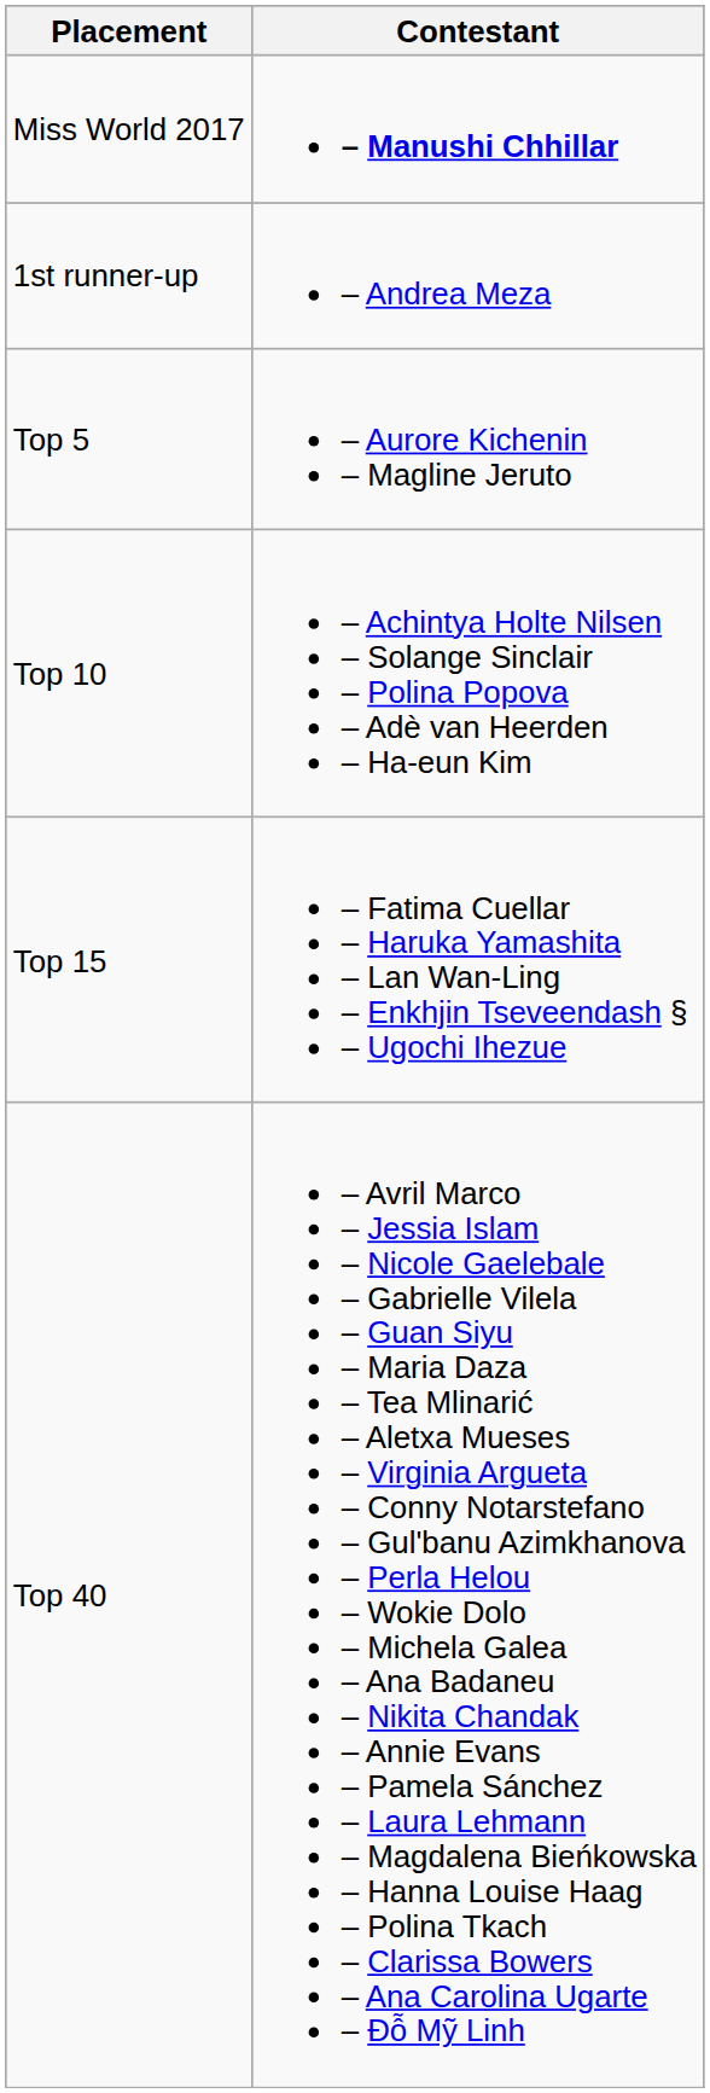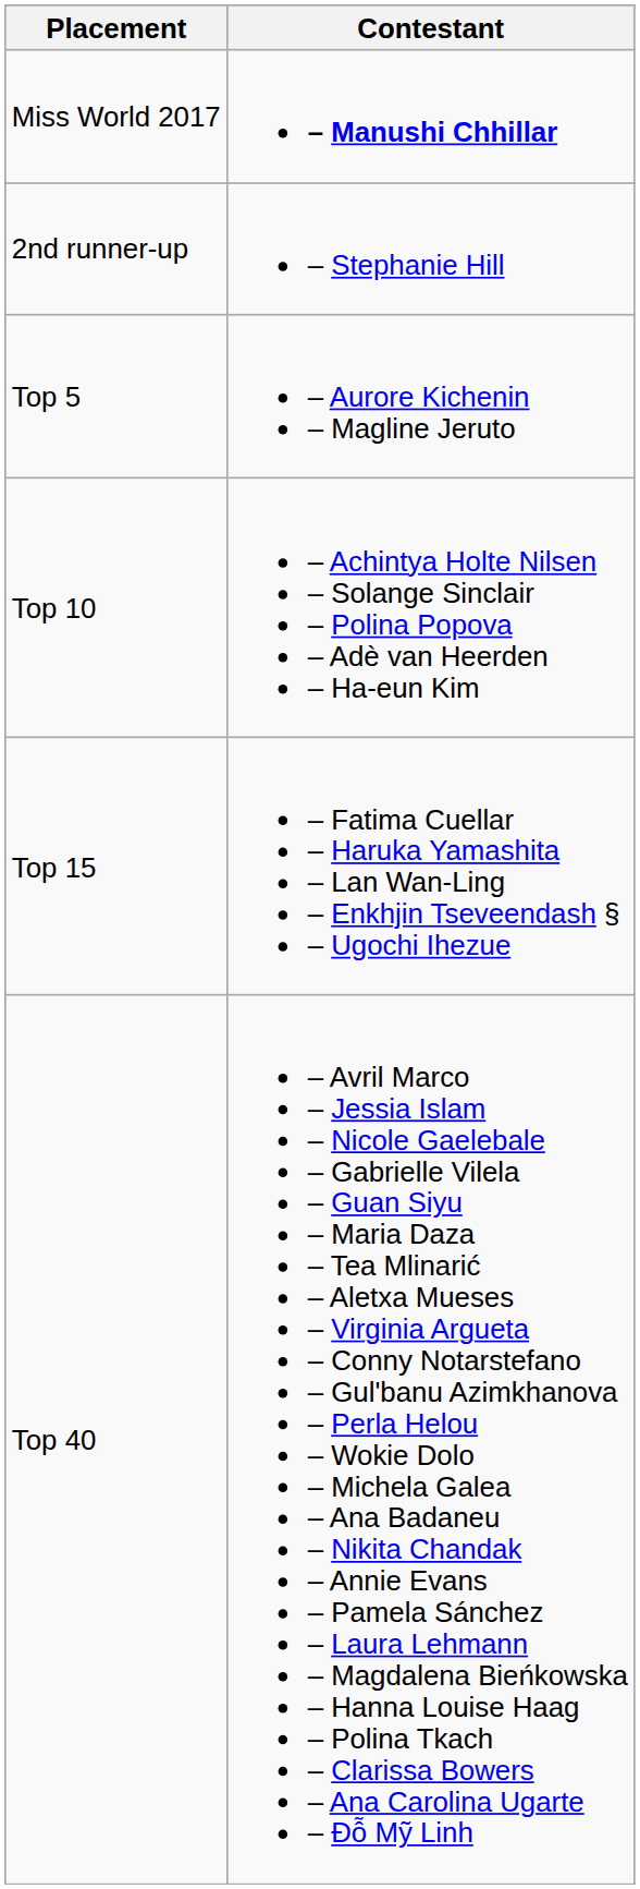- row: 1st runner-up | – Andrea Meza
+ row: 2nd runner-up | – Stephanie Hill
